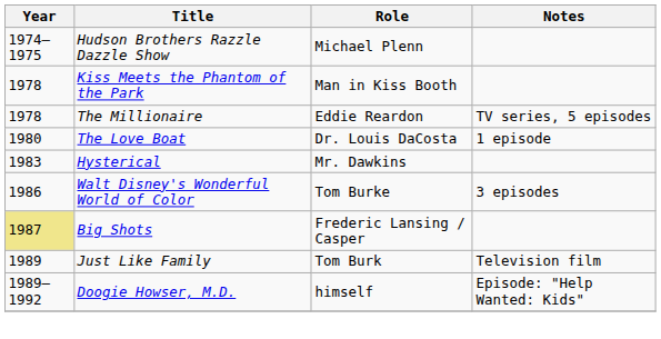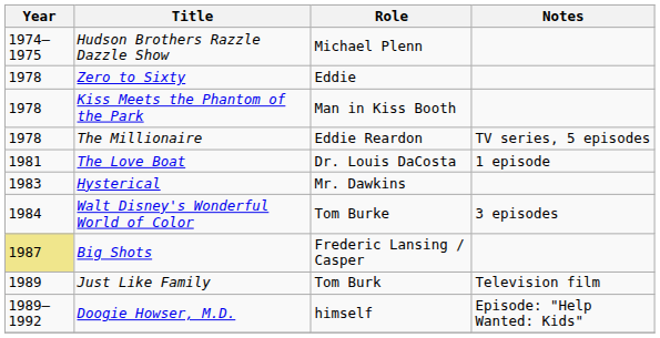+ row: 1978 | Zero to Sixty | Eddie
The Love Boat | Year: 1980 -> 1981
Walt Disney's Wonderful World of Color | Year: 1986 -> 1984
